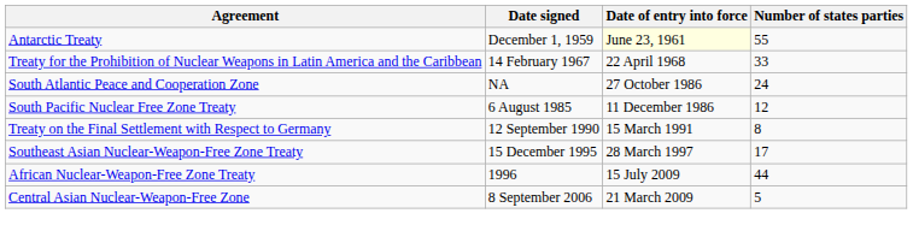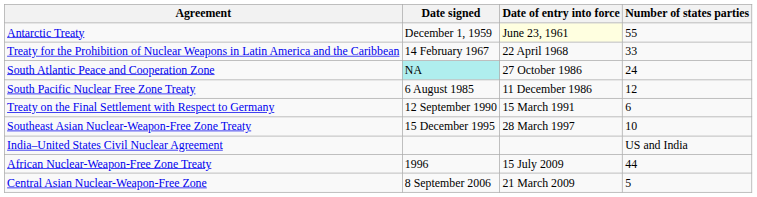South Atlantic Peace and Cooperation Zone | Date signed: no background -> paleturquoise background
Treaty on the Final Settlement with Respect to Germany | Number of states parties: 8 -> 6
Southeast Asian Nuclear-Weapon-Free Zone Treaty | Number of states parties: 17 -> 10
+ row: India–United States Civil Nuclear Agreement | US and India
